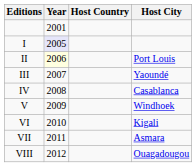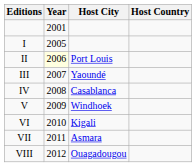columns swapped: Host Country <-> Host City
I | Year: lavender background -> no background
